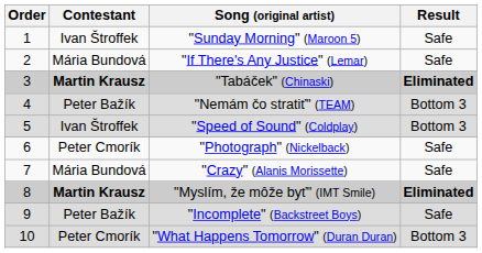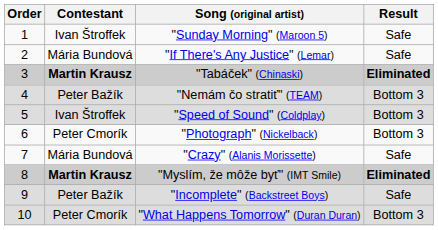"Photograph" (Nickelback) | Result: Safe -> Bottom 3
